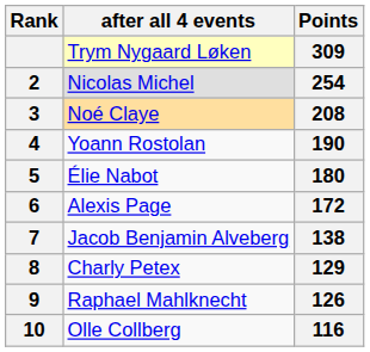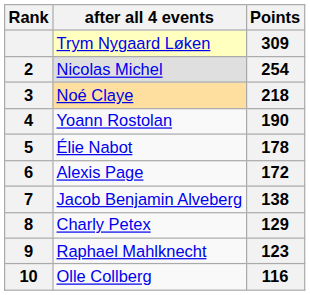Noé Claye | Points: 208 -> 218
Élie Nabot | Points: 180 -> 178
Raphael Mahlknecht | Points: 126 -> 123
